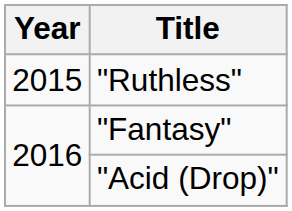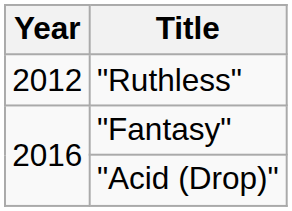"Ruthless" | Year: 2015 -> 2012
